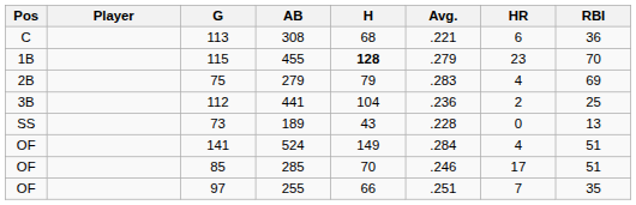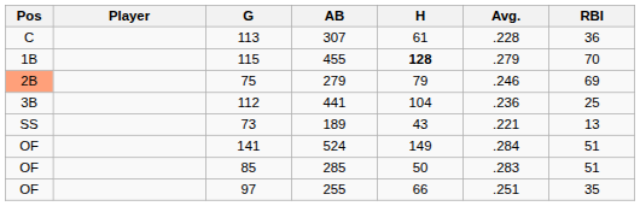- column: HR | 6 | 23 | 4 | 2 | 0 | 4 | 17 | 7
113 | AB: 308 -> 307
113 | H: 68 -> 61
113 | Avg.: .221 -> .228
75 | Pos: no background -> lightsalmon background
75 | Avg.: .283 -> .246
73 | Avg.: .228 -> .221
85 | H: 70 -> 50
85 | Avg.: .246 -> .283
